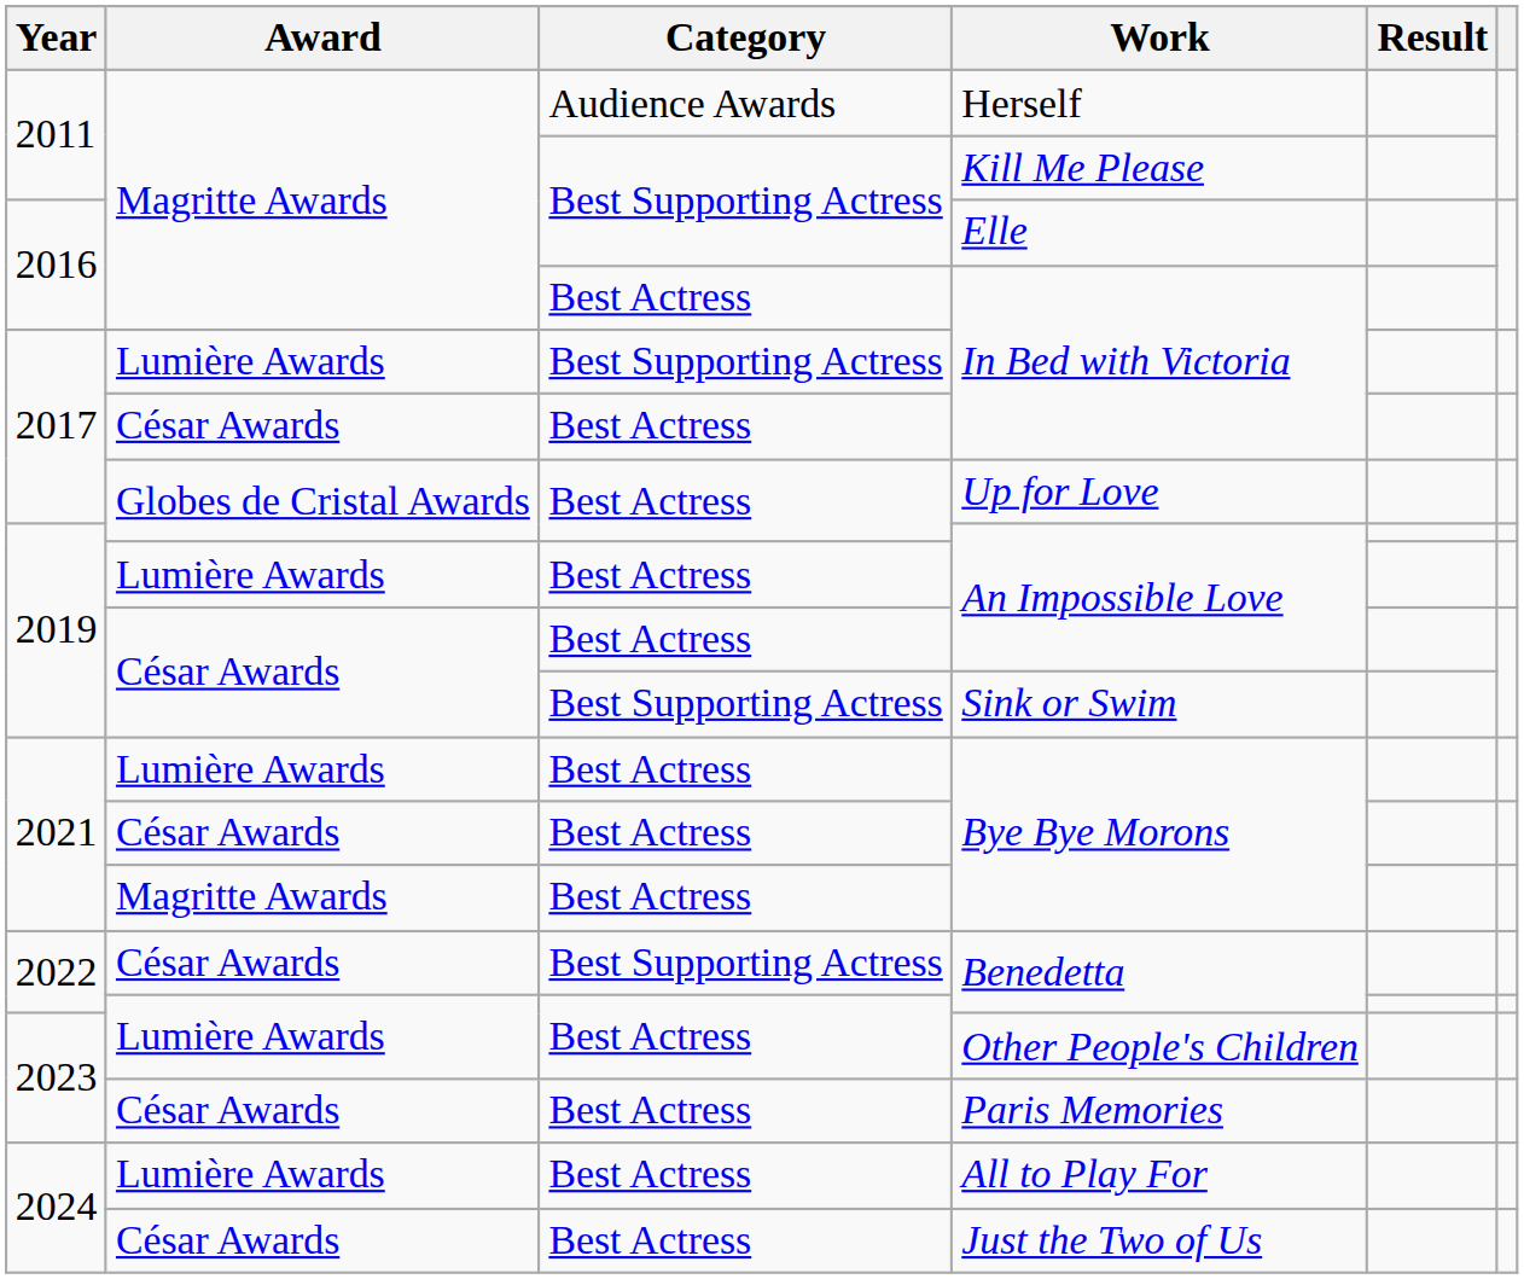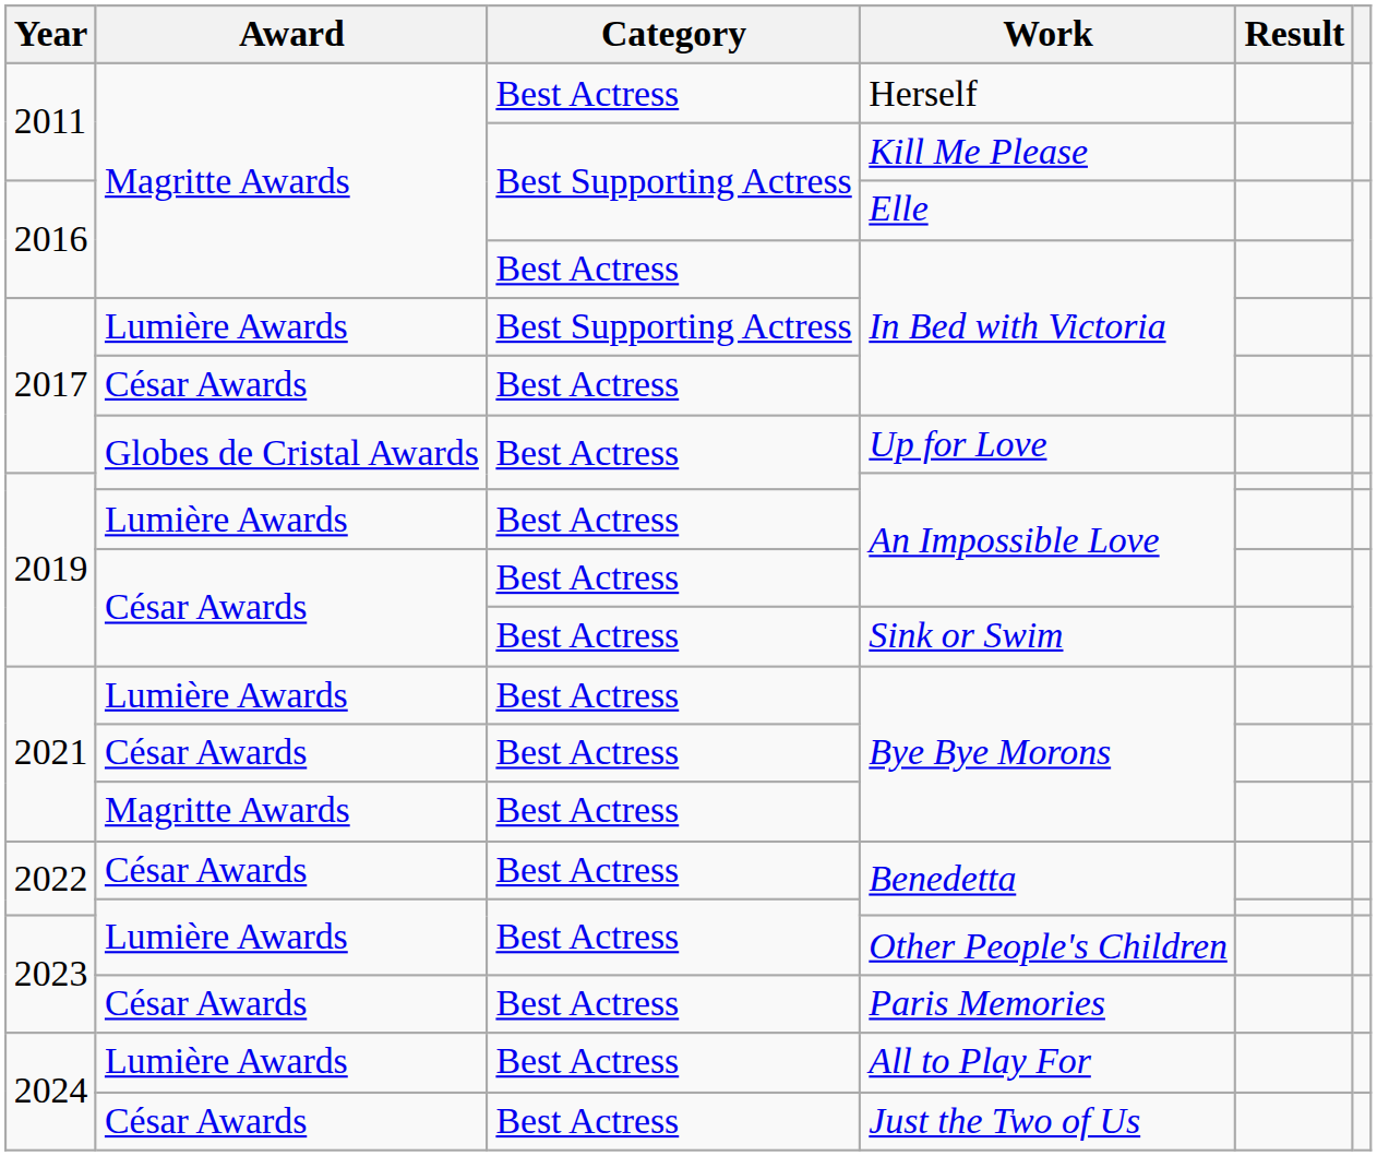Herself | Category: Audience Awards -> Best Actress
Sink or Swim | Category: Best Supporting Actress -> Best Actress
César Awards / Benedetta | Category: Best Supporting Actress -> Best Actress
